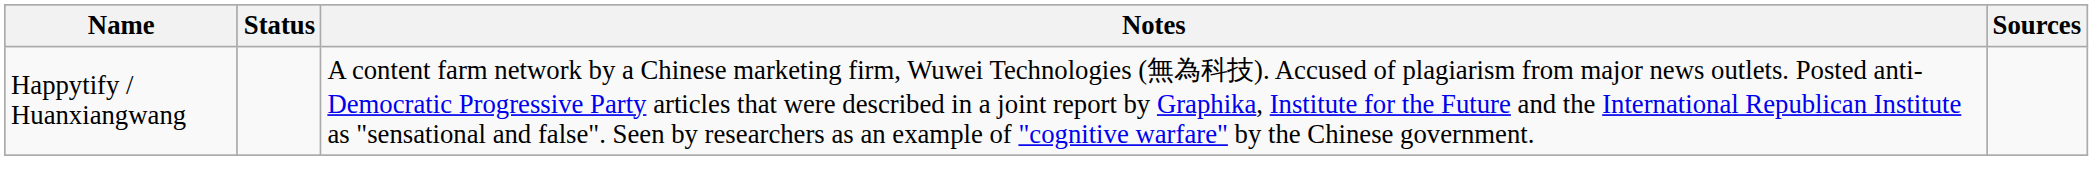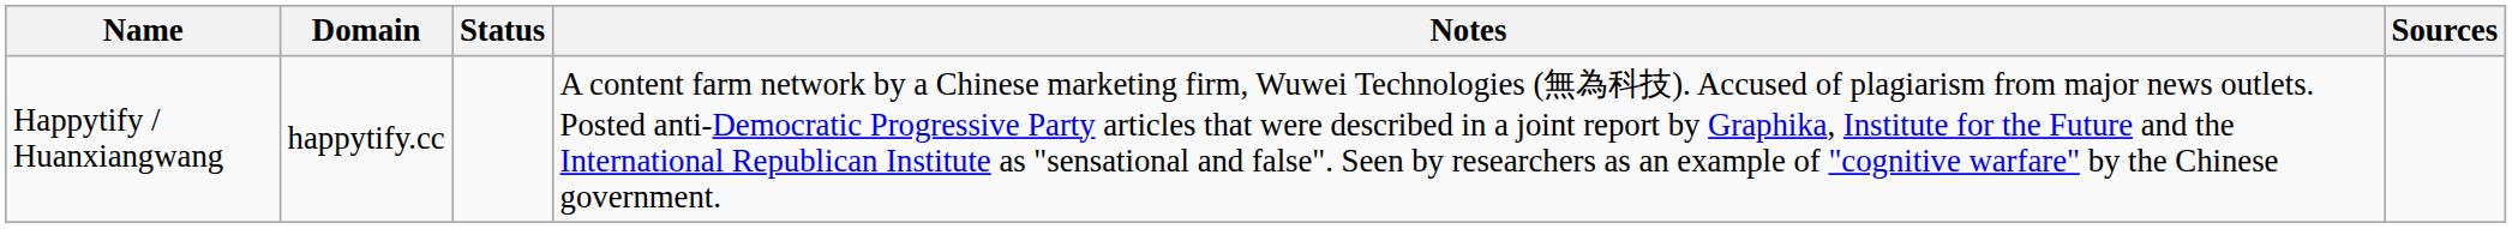+ column: Domain | happytify.cc
